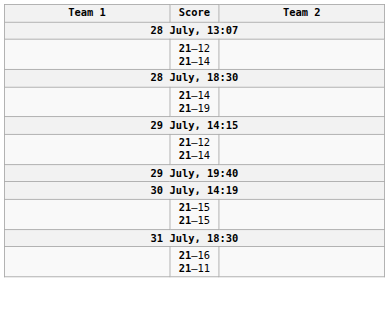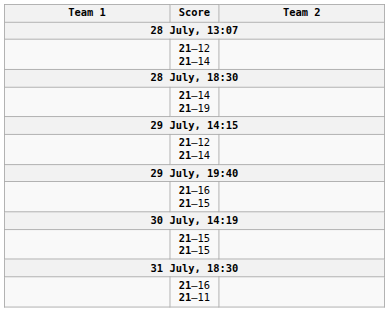+ row: 21–16 21–15
